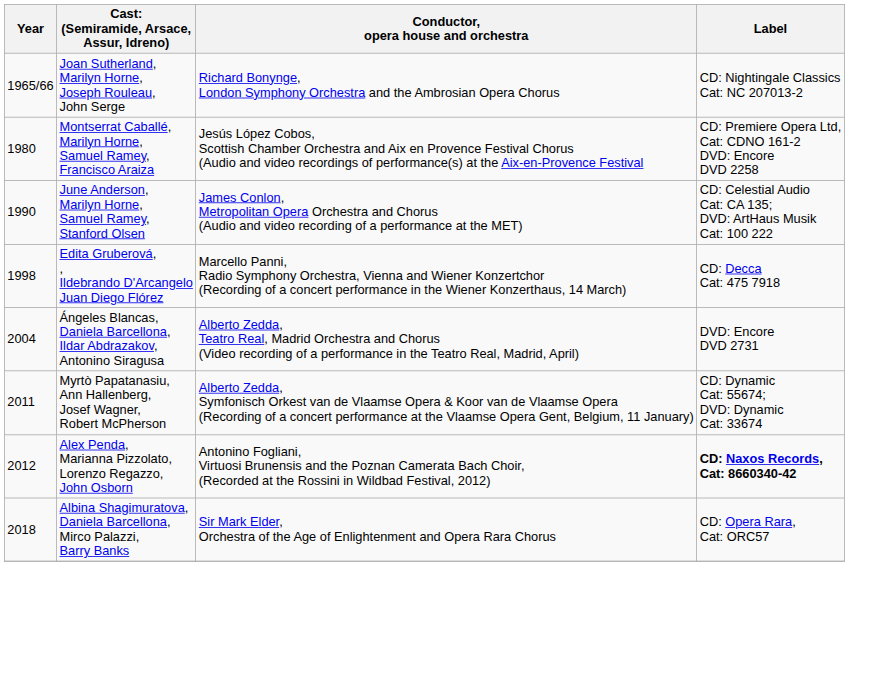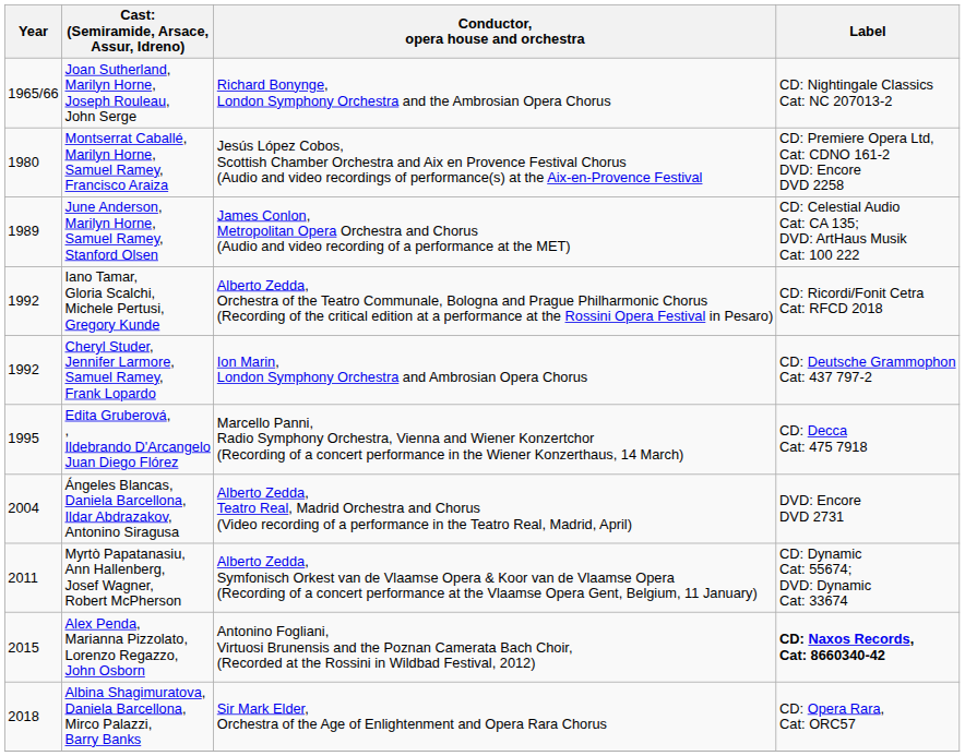June Anderson, Marilyn Horne, Samuel Ramey, Stanford Olsen | Year: 1990 -> 1989
+ row: 1992 | Iano Tamar, Gloria Scalchi, Michele Pertusi, Gregory Kunde | Alberto Zedda, Orchestra of the Teatro Communale, Bologna and Prague Philharmonic Chorus (Recording of the critical edition at a performance at the Rossini Opera Festival in Pesaro) | CD: Ricordi/Fonit Cetra Cat: RFCD 2018
+ row: 1992 | Cheryl Studer, Jennifer Larmore, Samuel Ramey, Frank Lopardo | Ion Marin, London Symphony Orchestra and Ambrosian Opera Chorus | CD: Deutsche Grammophon Cat: 437 797-2
Edita Gruberová, , Ildebrando D'Arcangelo Juan Diego Flórez | Year: 1998 -> 1995
Alex Penda, Marianna Pizzolato, Lorenzo Regazzo, John Osborn | Year: 2012 -> 2015
